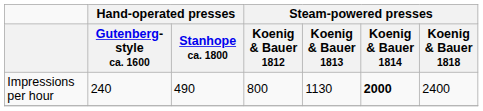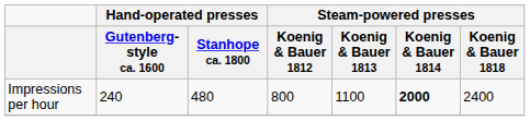Impressions per hour | Hand-operated presses / Stanhope ca. 1800: 490 -> 480
Impressions per hour | Steam-powered presses / Koenig & Bauer 1813: 1130 -> 1100
